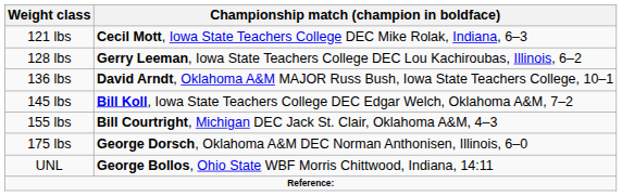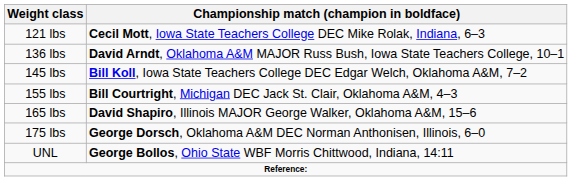- row: 128 lbs | Gerry Leeman, Iowa State Teachers College DEC Lou Kachiroubas, Illinois, 6–2
+ row: 165 lbs | David Shapiro, Illinois MAJOR George Walker, Oklahoma A&M, 15–6
